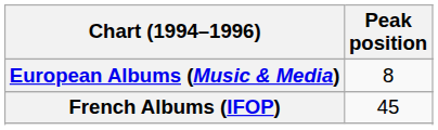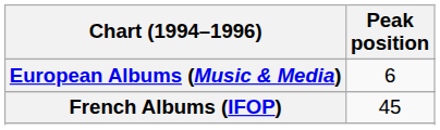European Albums (Music & Media) | Peak position: 8 -> 6
